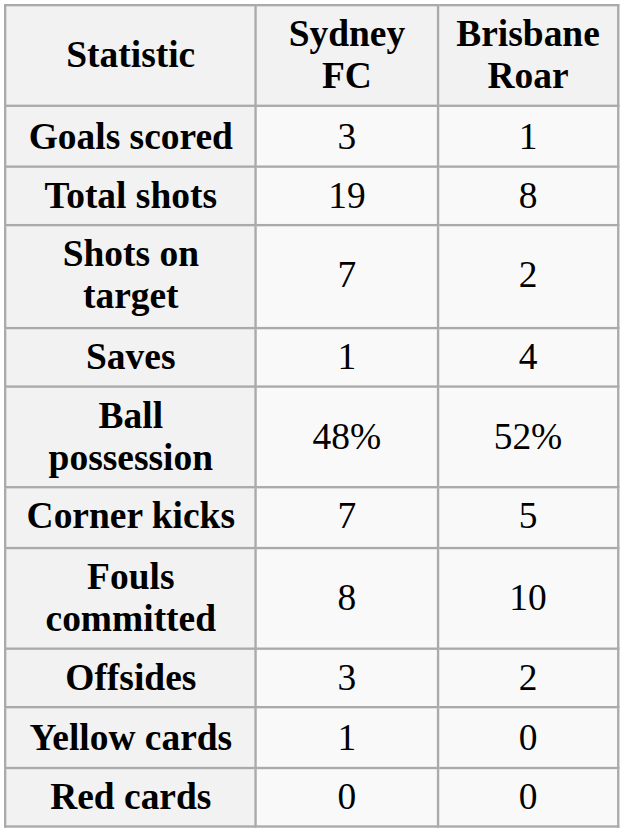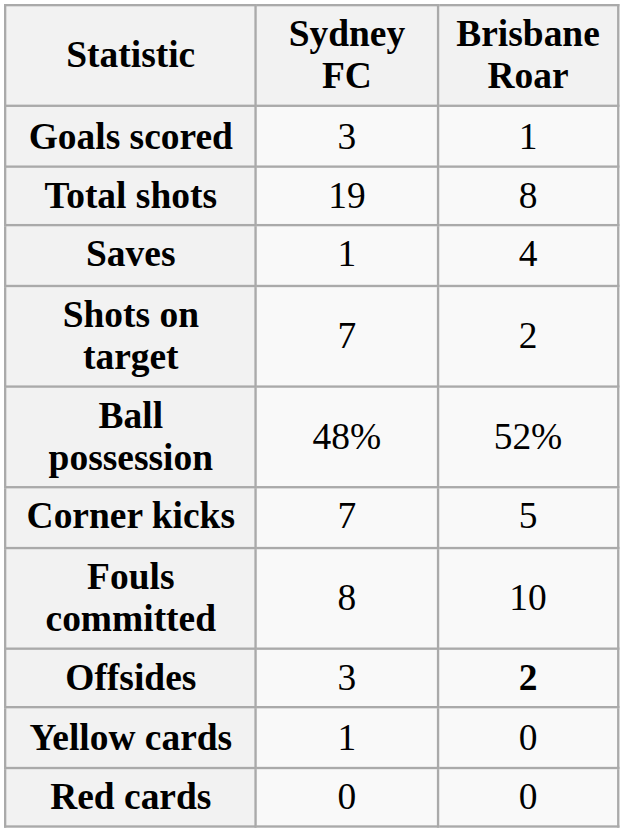rows swapped: Shots on target <-> Saves
Offsides | Brisbane Roar: normal -> bold
